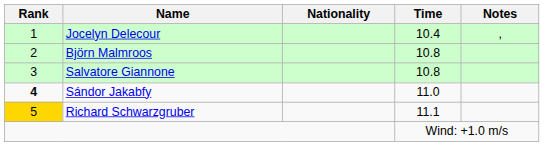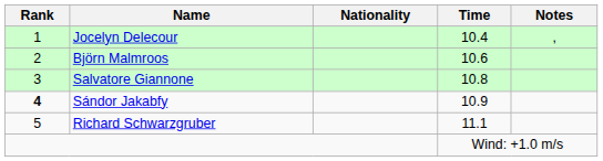Björn Malmroos | Time: 10.8 -> 10.6
Sándor Jakabfy | Time: 11.0 -> 10.9
Richard Schwarzgruber | Rank: gold background -> no background
